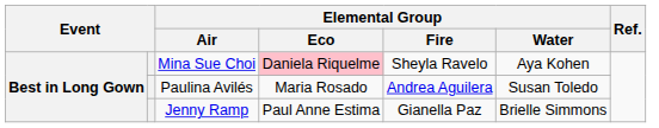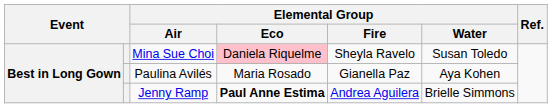Mina Sue Choi | Elemental Group / Water: Aya Kohen -> Susan Toledo
Paulina Avilés | Elemental Group / Fire: Andrea Aguilera -> Gianella Paz
Paulina Avilés | Elemental Group / Water: Susan Toledo -> Aya Kohen
Jenny Ramp | Elemental Group / Eco: normal -> bold
Jenny Ramp | Elemental Group / Fire: Gianella Paz -> Andrea Aguilera
